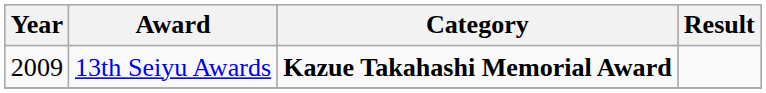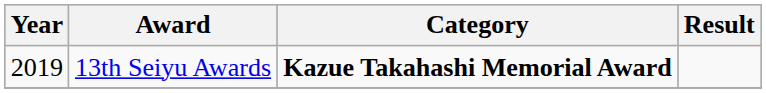13th Seiyu Awards | Year: 2009 -> 2019
